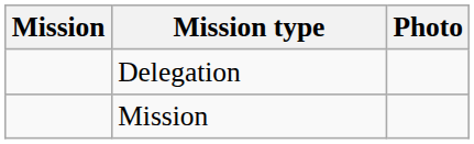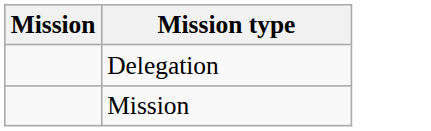- column: Photo
